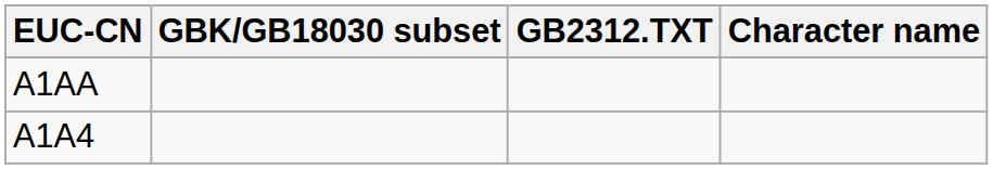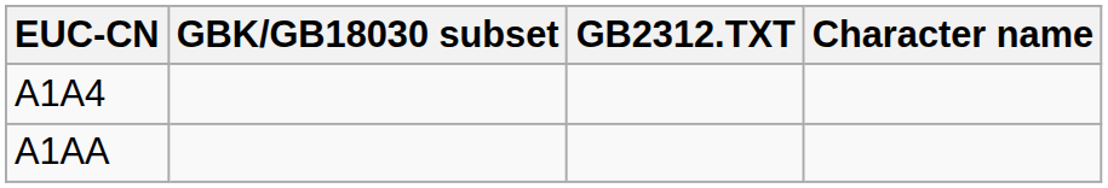rows swapped: A1A4 <-> A1AA
